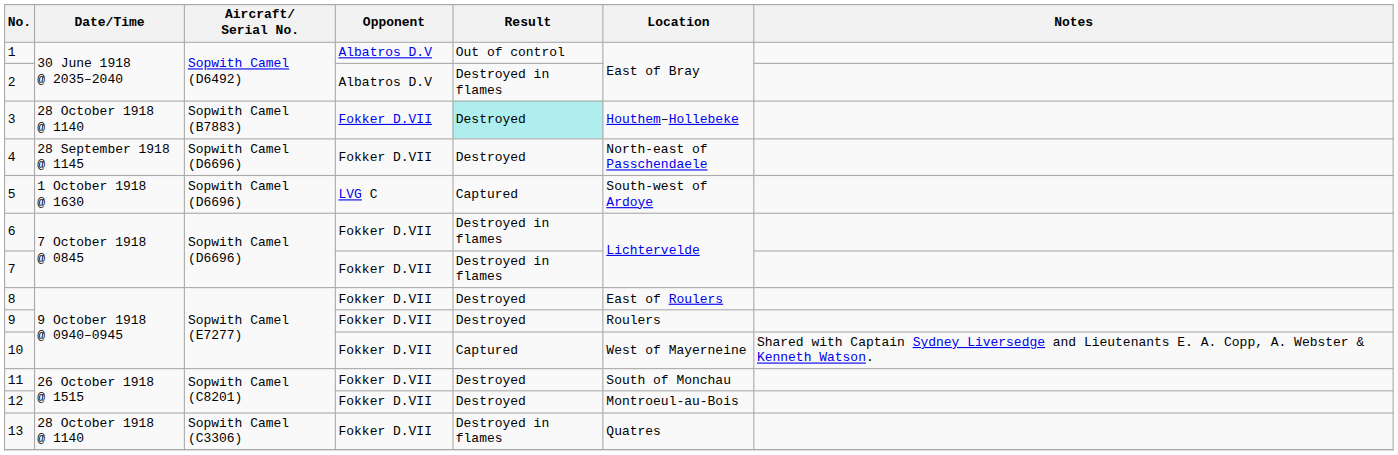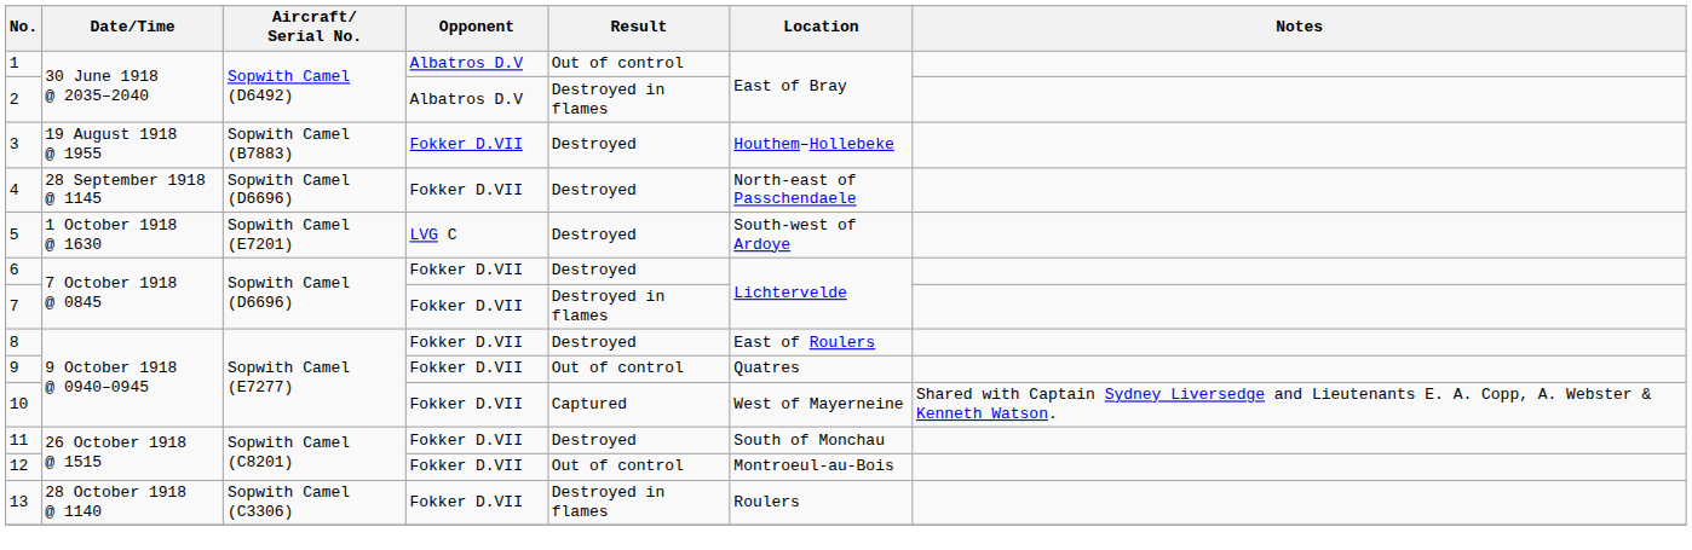3 | Date/Time: 28 October 1918 @ 1140 -> 19 August 1918 @ 1955
3 | Result: paleturquoise background -> no background
5 | Aircraft/ Serial No.: Sopwith Camel (D6696) -> Sopwith Camel (E7201)
5 | Result: Captured -> Destroyed
6 | Result: Destroyed in flames -> Destroyed
9 | Result: Destroyed -> Out of control
9 | Location: Roulers -> Quatres
12 | Result: Destroyed -> Out of control
13 | Location: Quatres -> Roulers
